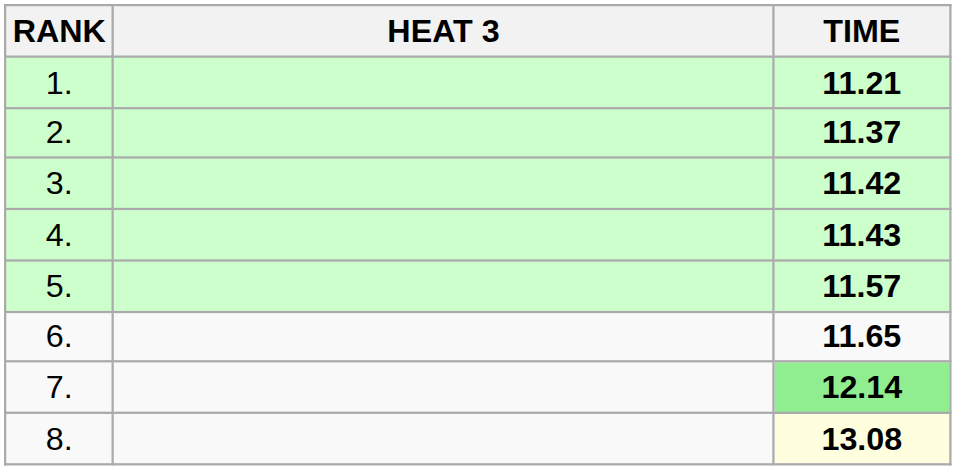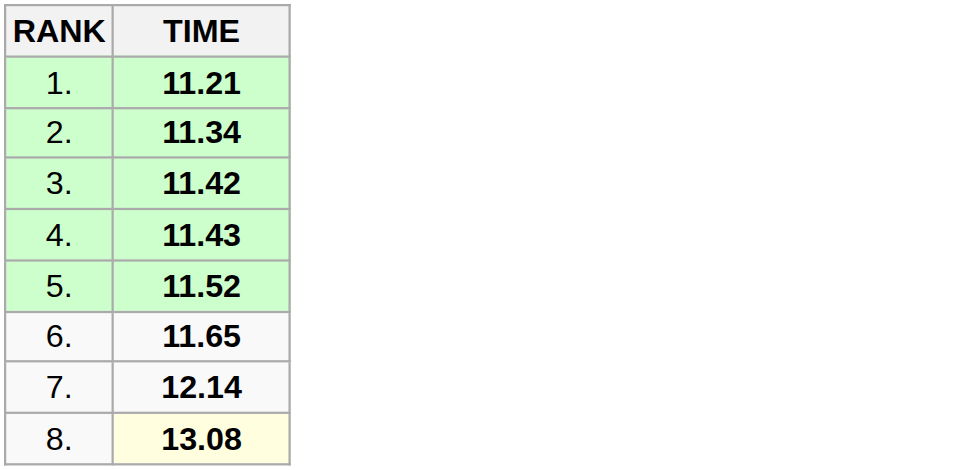- column: HEAT 3
2. | TIME: 11.37 -> 11.34
5. | TIME: 11.57 -> 11.52
7. | TIME: lightgreen background -> no background
